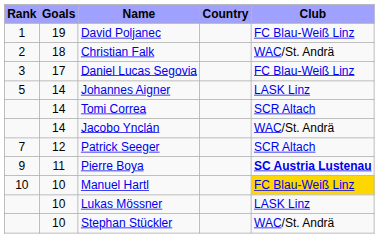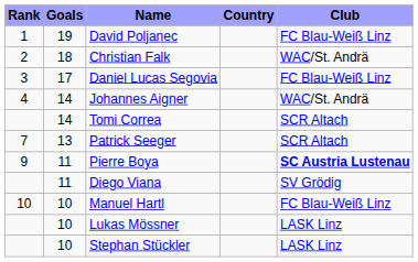Johannes Aigner | Rank: 5 -> 4
Johannes Aigner | Club: LASK Linz -> WAC/St. Andrä
- row: 14 | Jacobo Ynclán | WAC/St. Andrä
Patrick Seeger | Goals: 12 -> 13
+ row: 11 | Diego Viana | SV Grödig
Manuel Hartl | Club: gold background -> no background
Stephan Stückler | Club: WAC/St. Andrä -> LASK Linz
